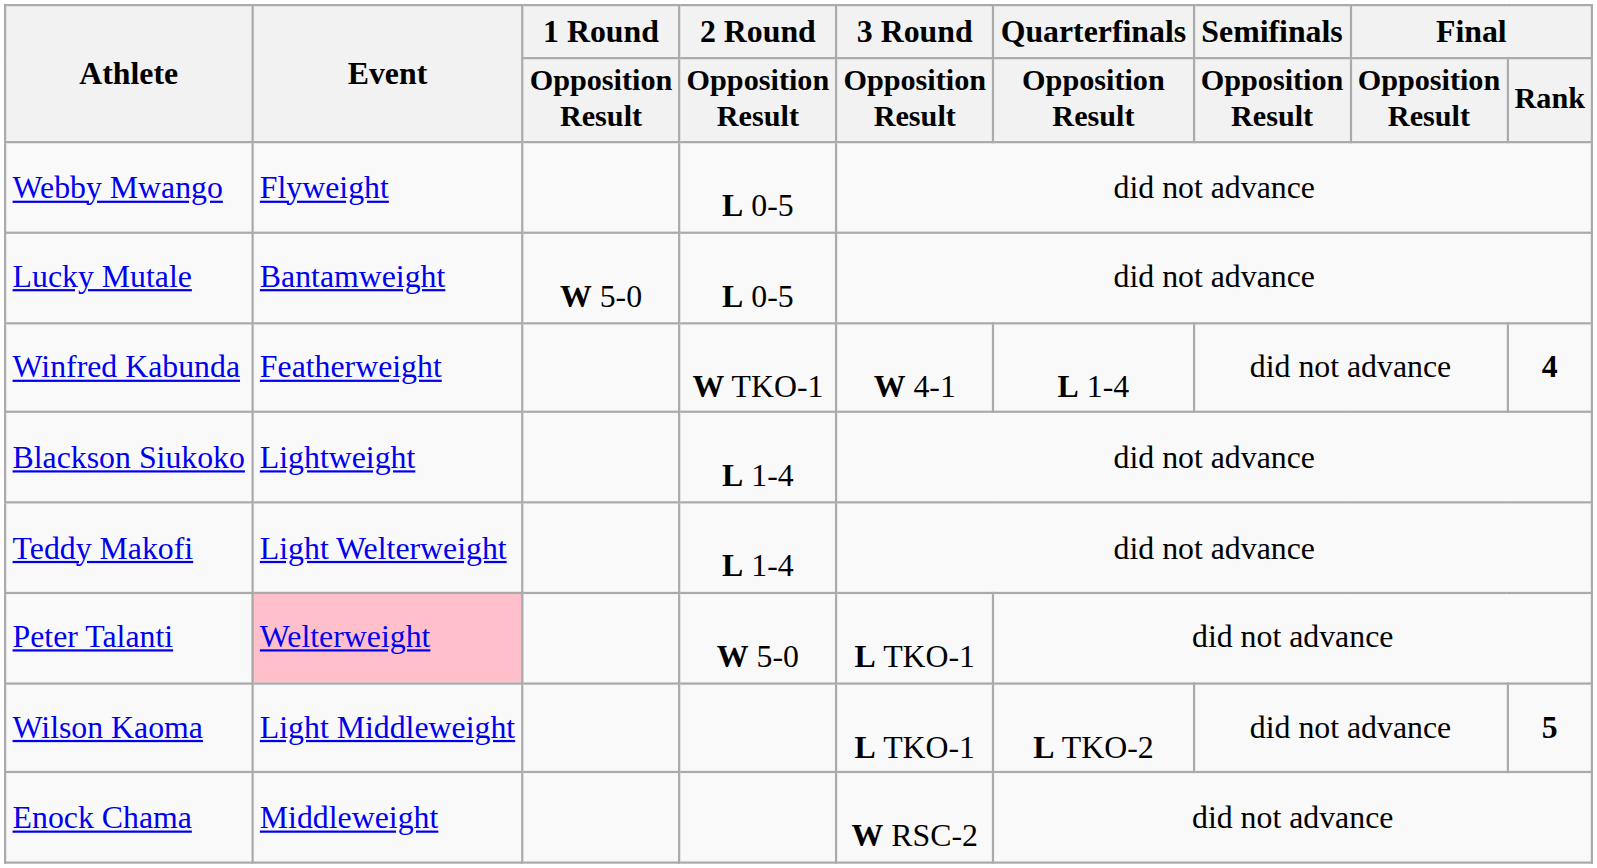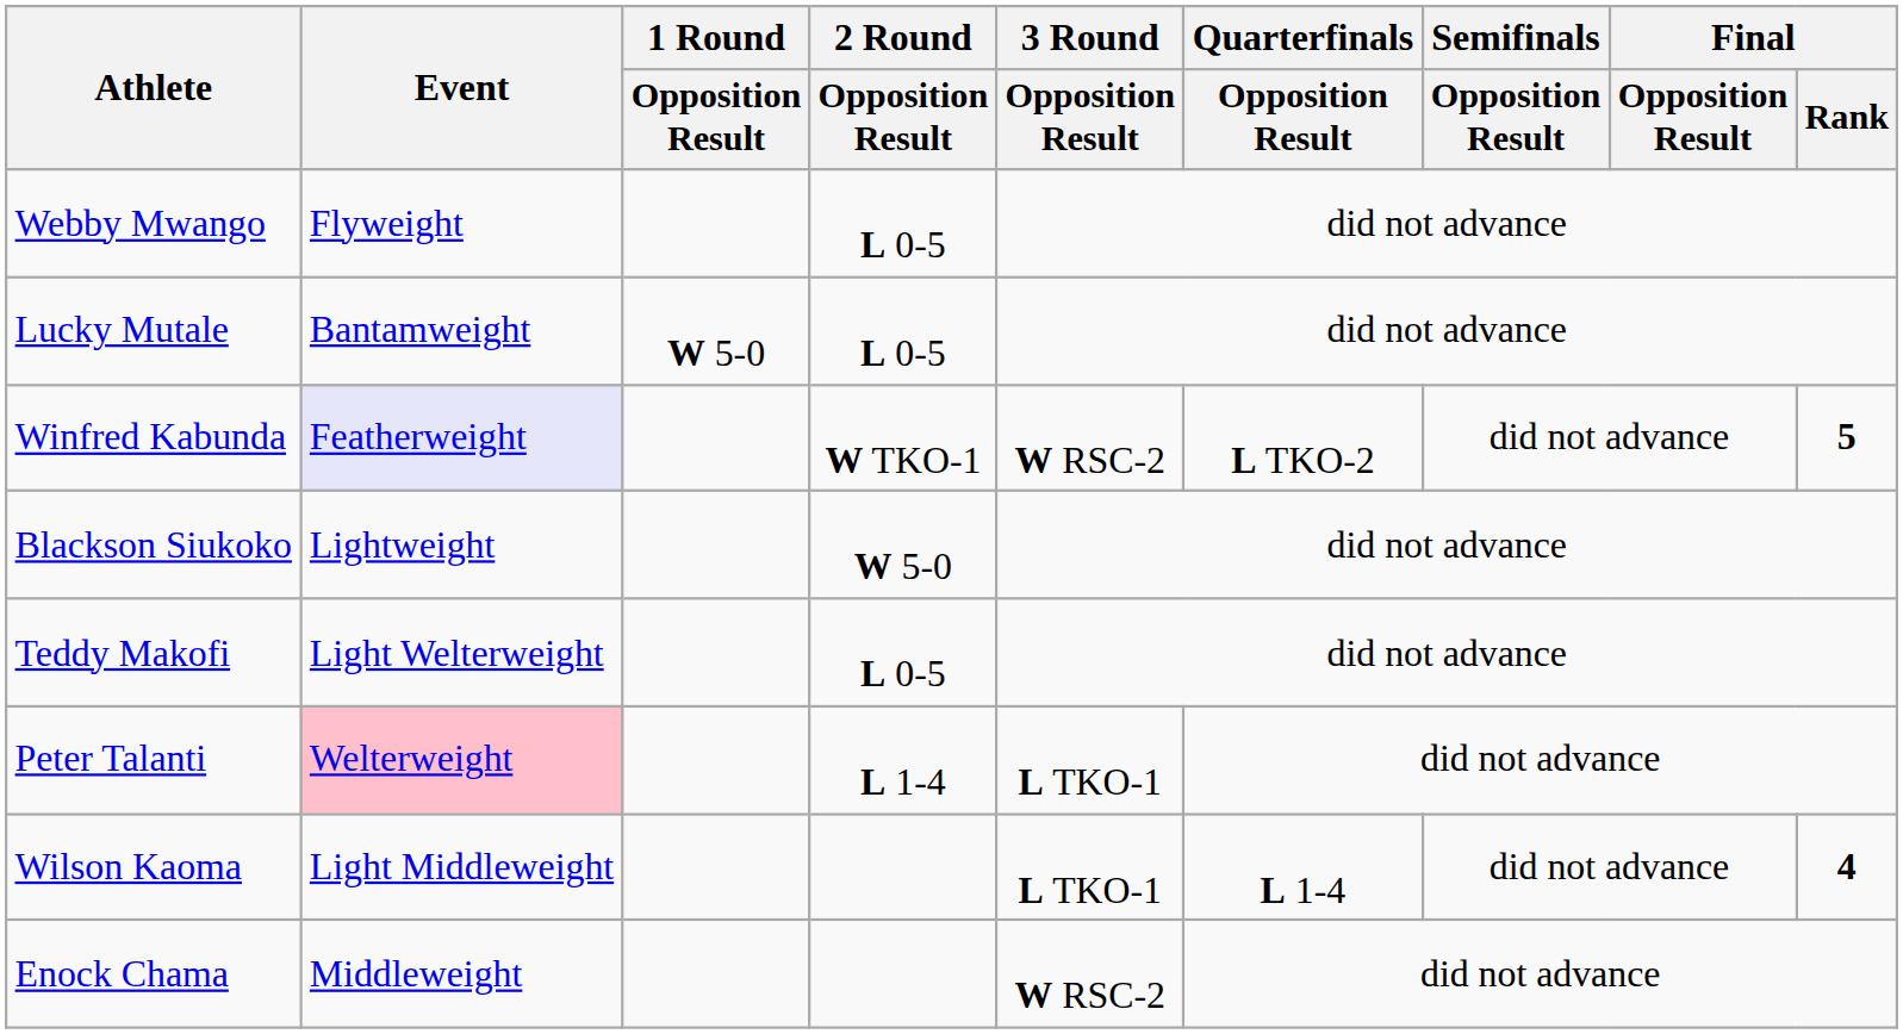Winfred Kabunda | Event: no background -> lavender background
Winfred Kabunda | 3 Round / Opposition Result: W 4-1 -> W RSC-2
Winfred Kabunda | Quarterfinals / Opposition Result: L 1-4 -> L TKO-2
Winfred Kabunda | Final / Rank: 4 -> 5
Blackson Siukoko | 2 Round / Opposition Result: L 1-4 -> W 5-0
Teddy Makofi | 2 Round / Opposition Result: L 1-4 -> L 0-5
Peter Talanti | 2 Round / Opposition Result: W 5-0 -> L 1-4
Wilson Kaoma | Quarterfinals / Opposition Result: L TKO-2 -> L 1-4
Wilson Kaoma | Final / Rank: 5 -> 4
